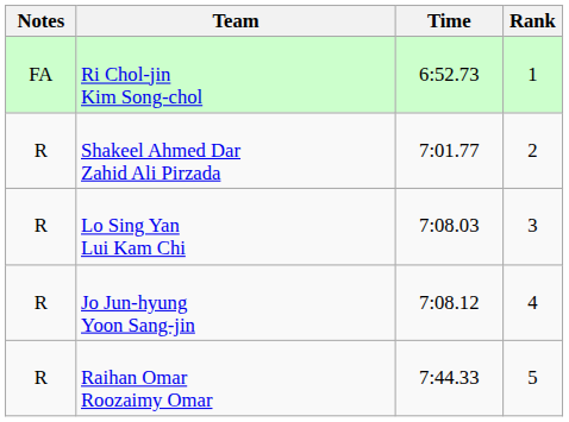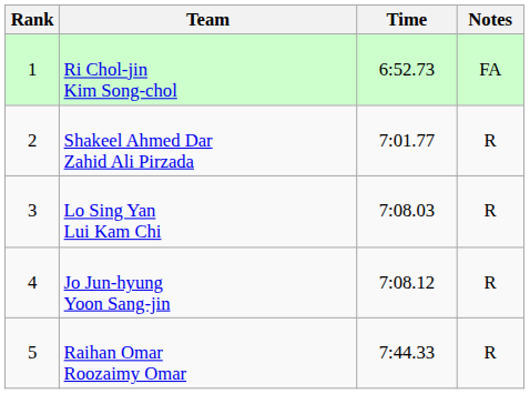columns swapped: Rank <-> Notes
